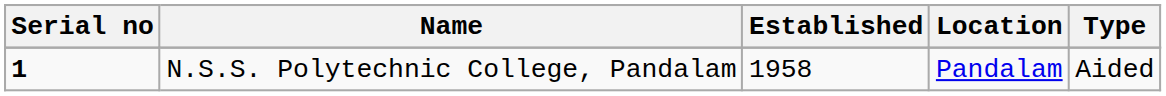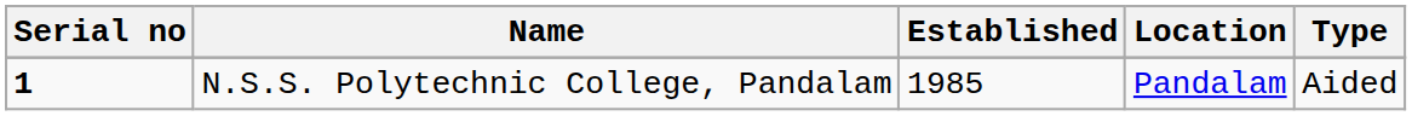N.S.S. Polytechnic College, Pandalam | Established: 1958 -> 1985
